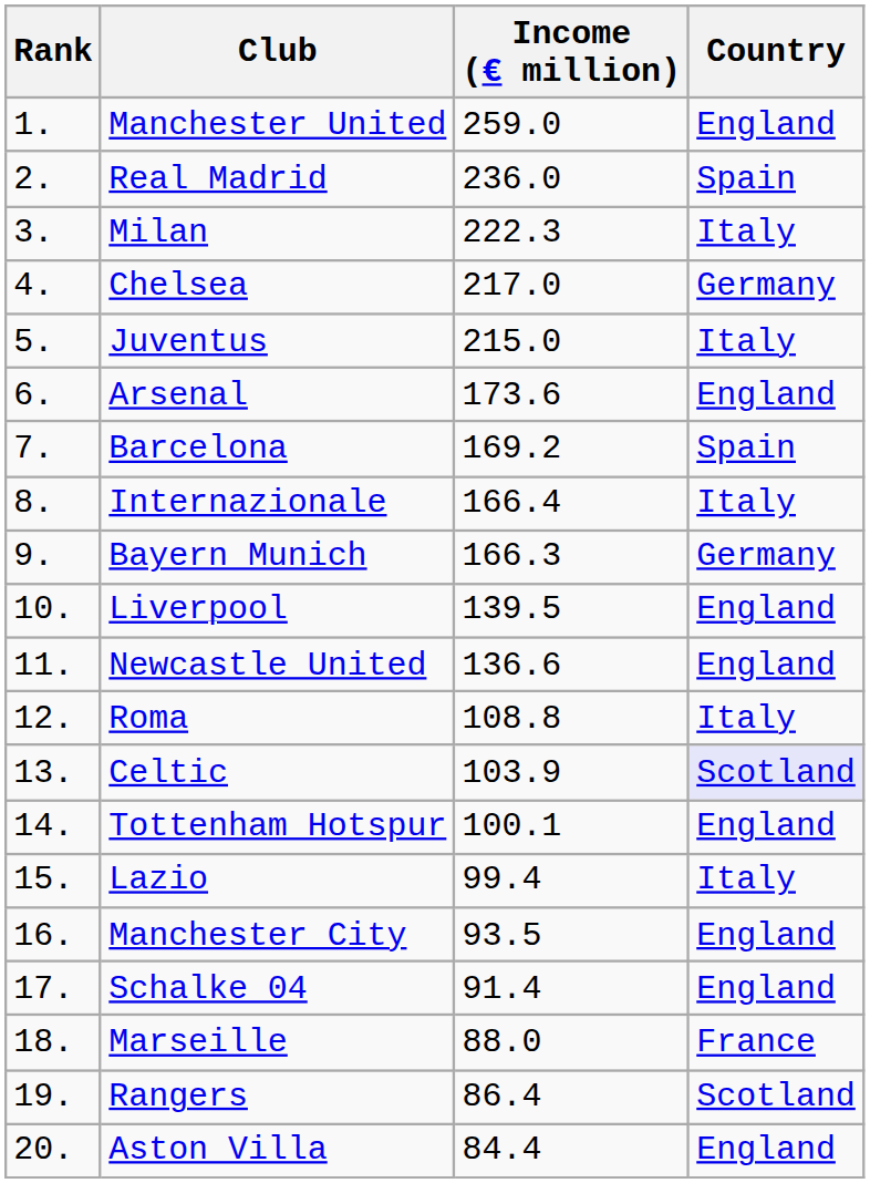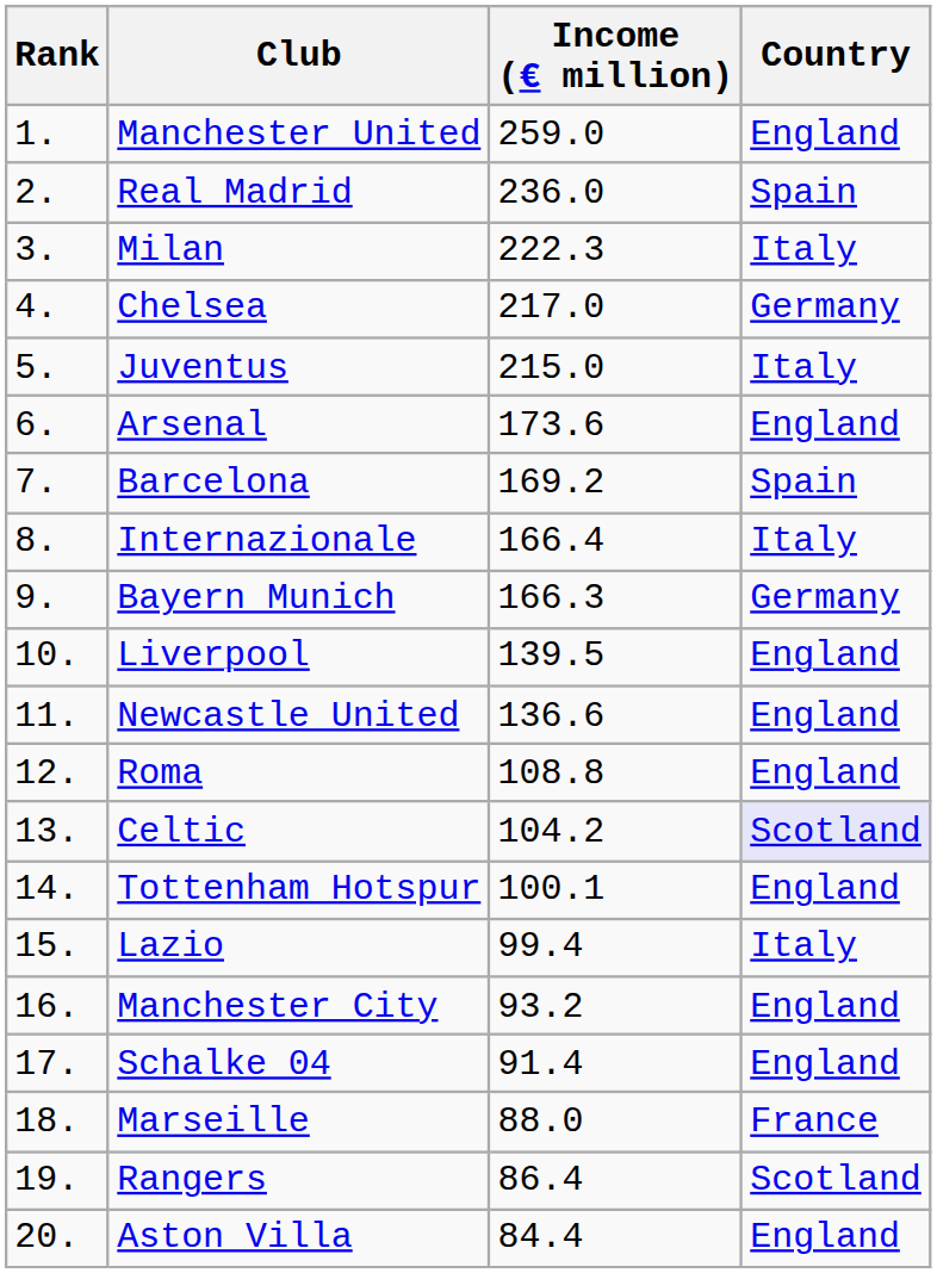Roma | Country: Italy -> England
Celtic | Income (€ million): 103.9 -> 104.2
Manchester City | Income (€ million): 93.5 -> 93.2
